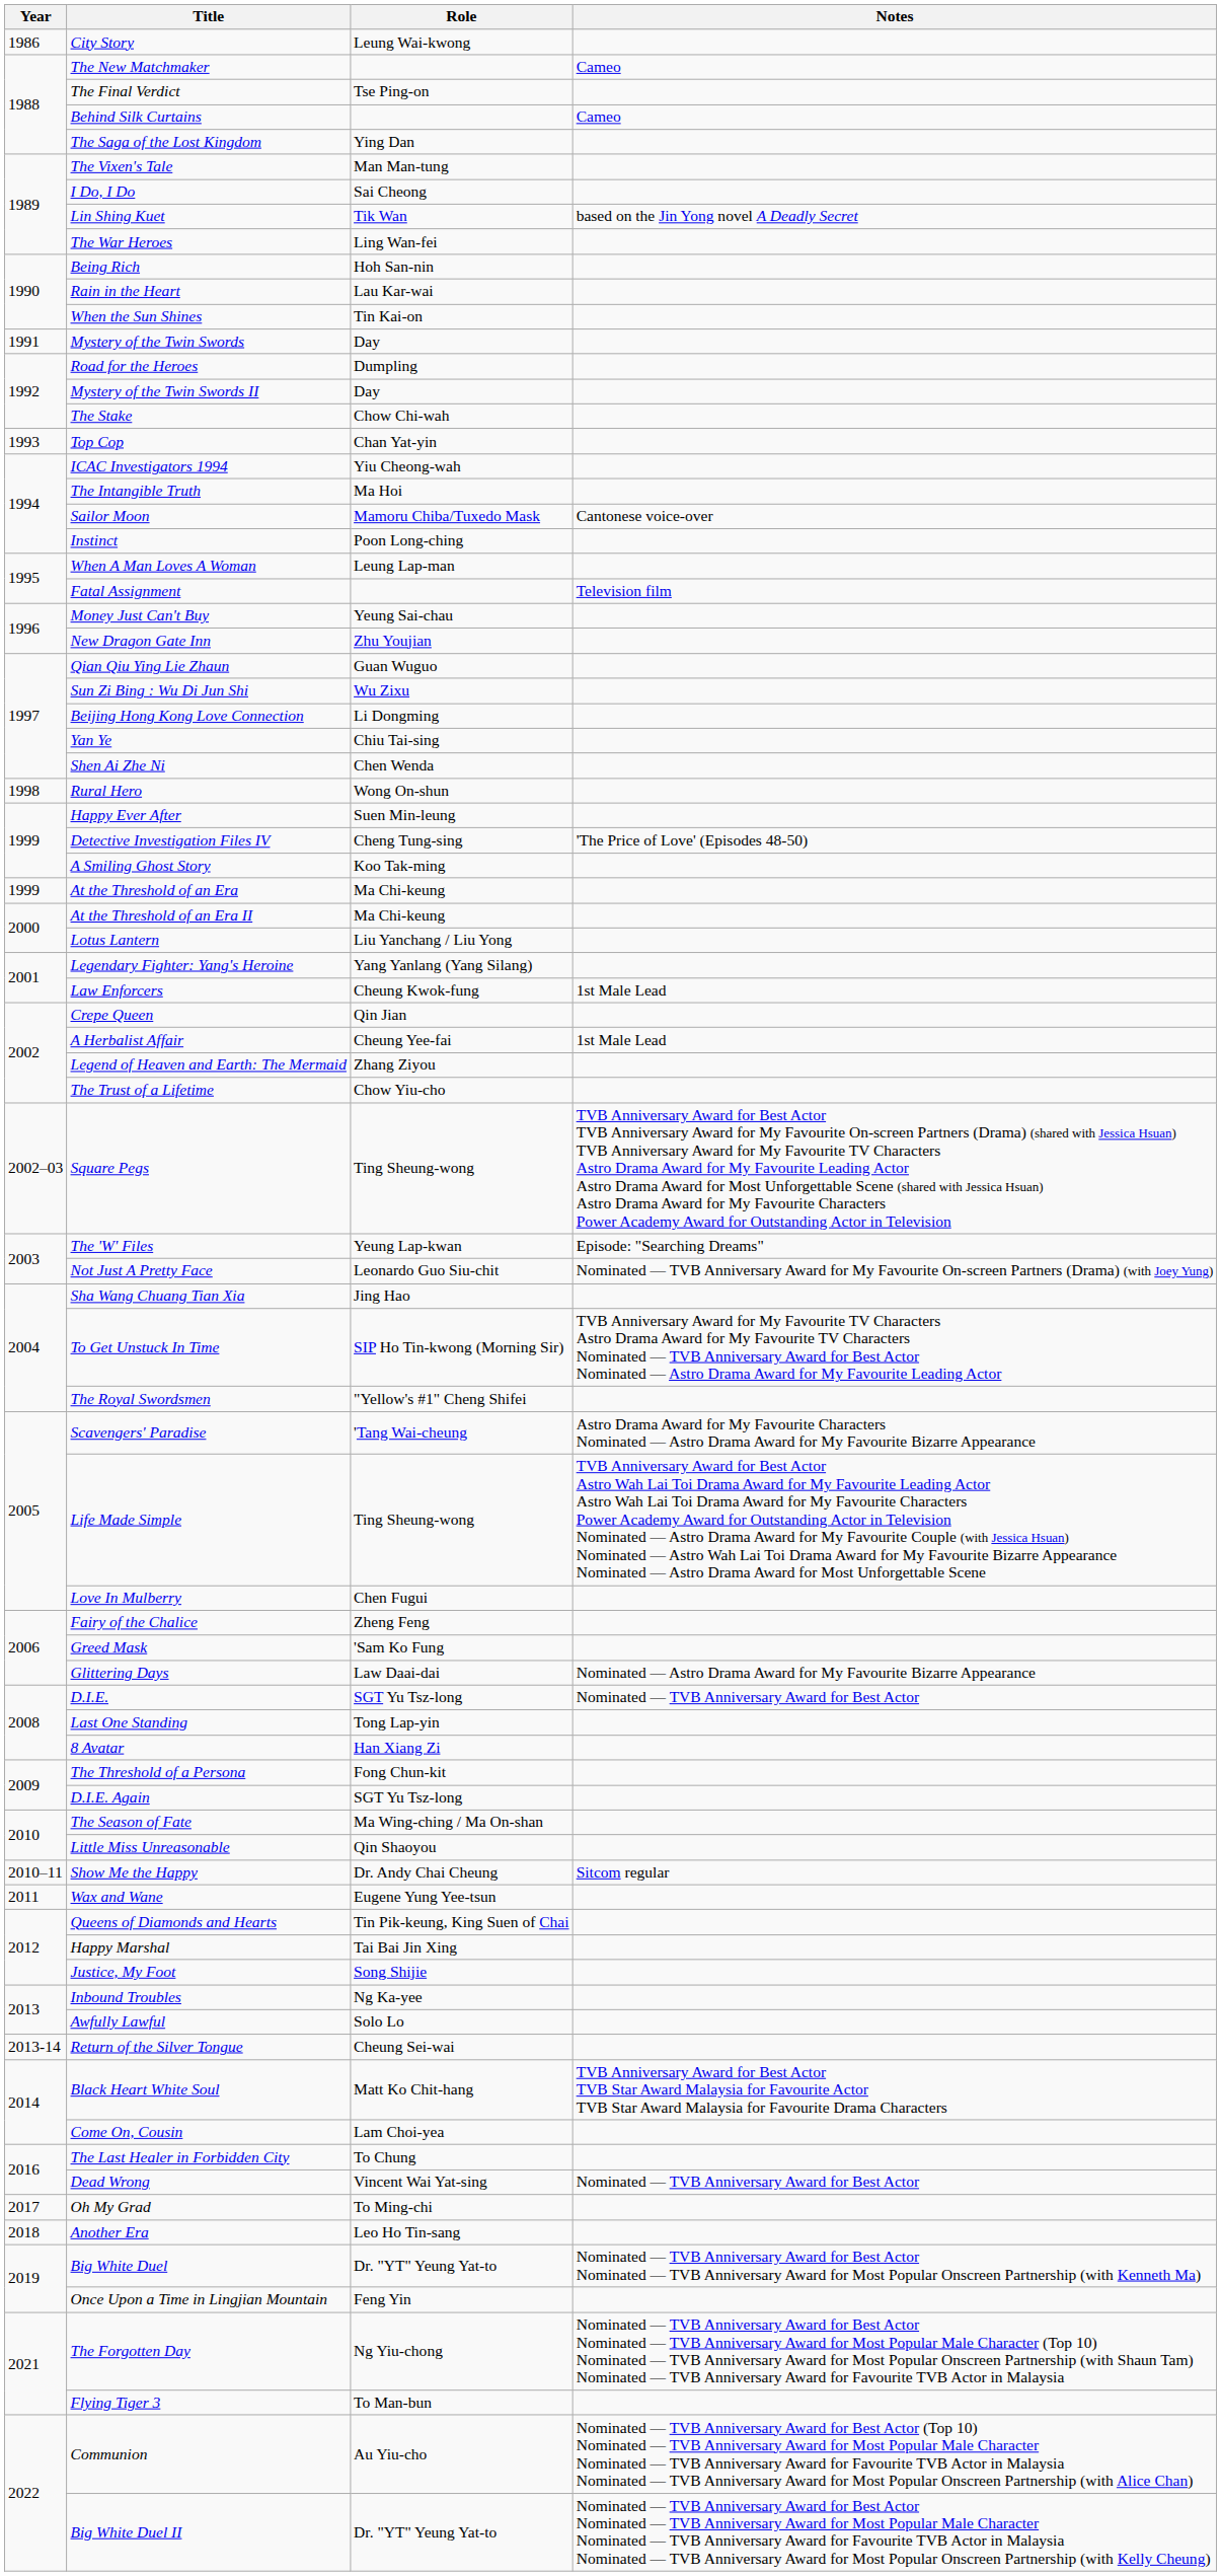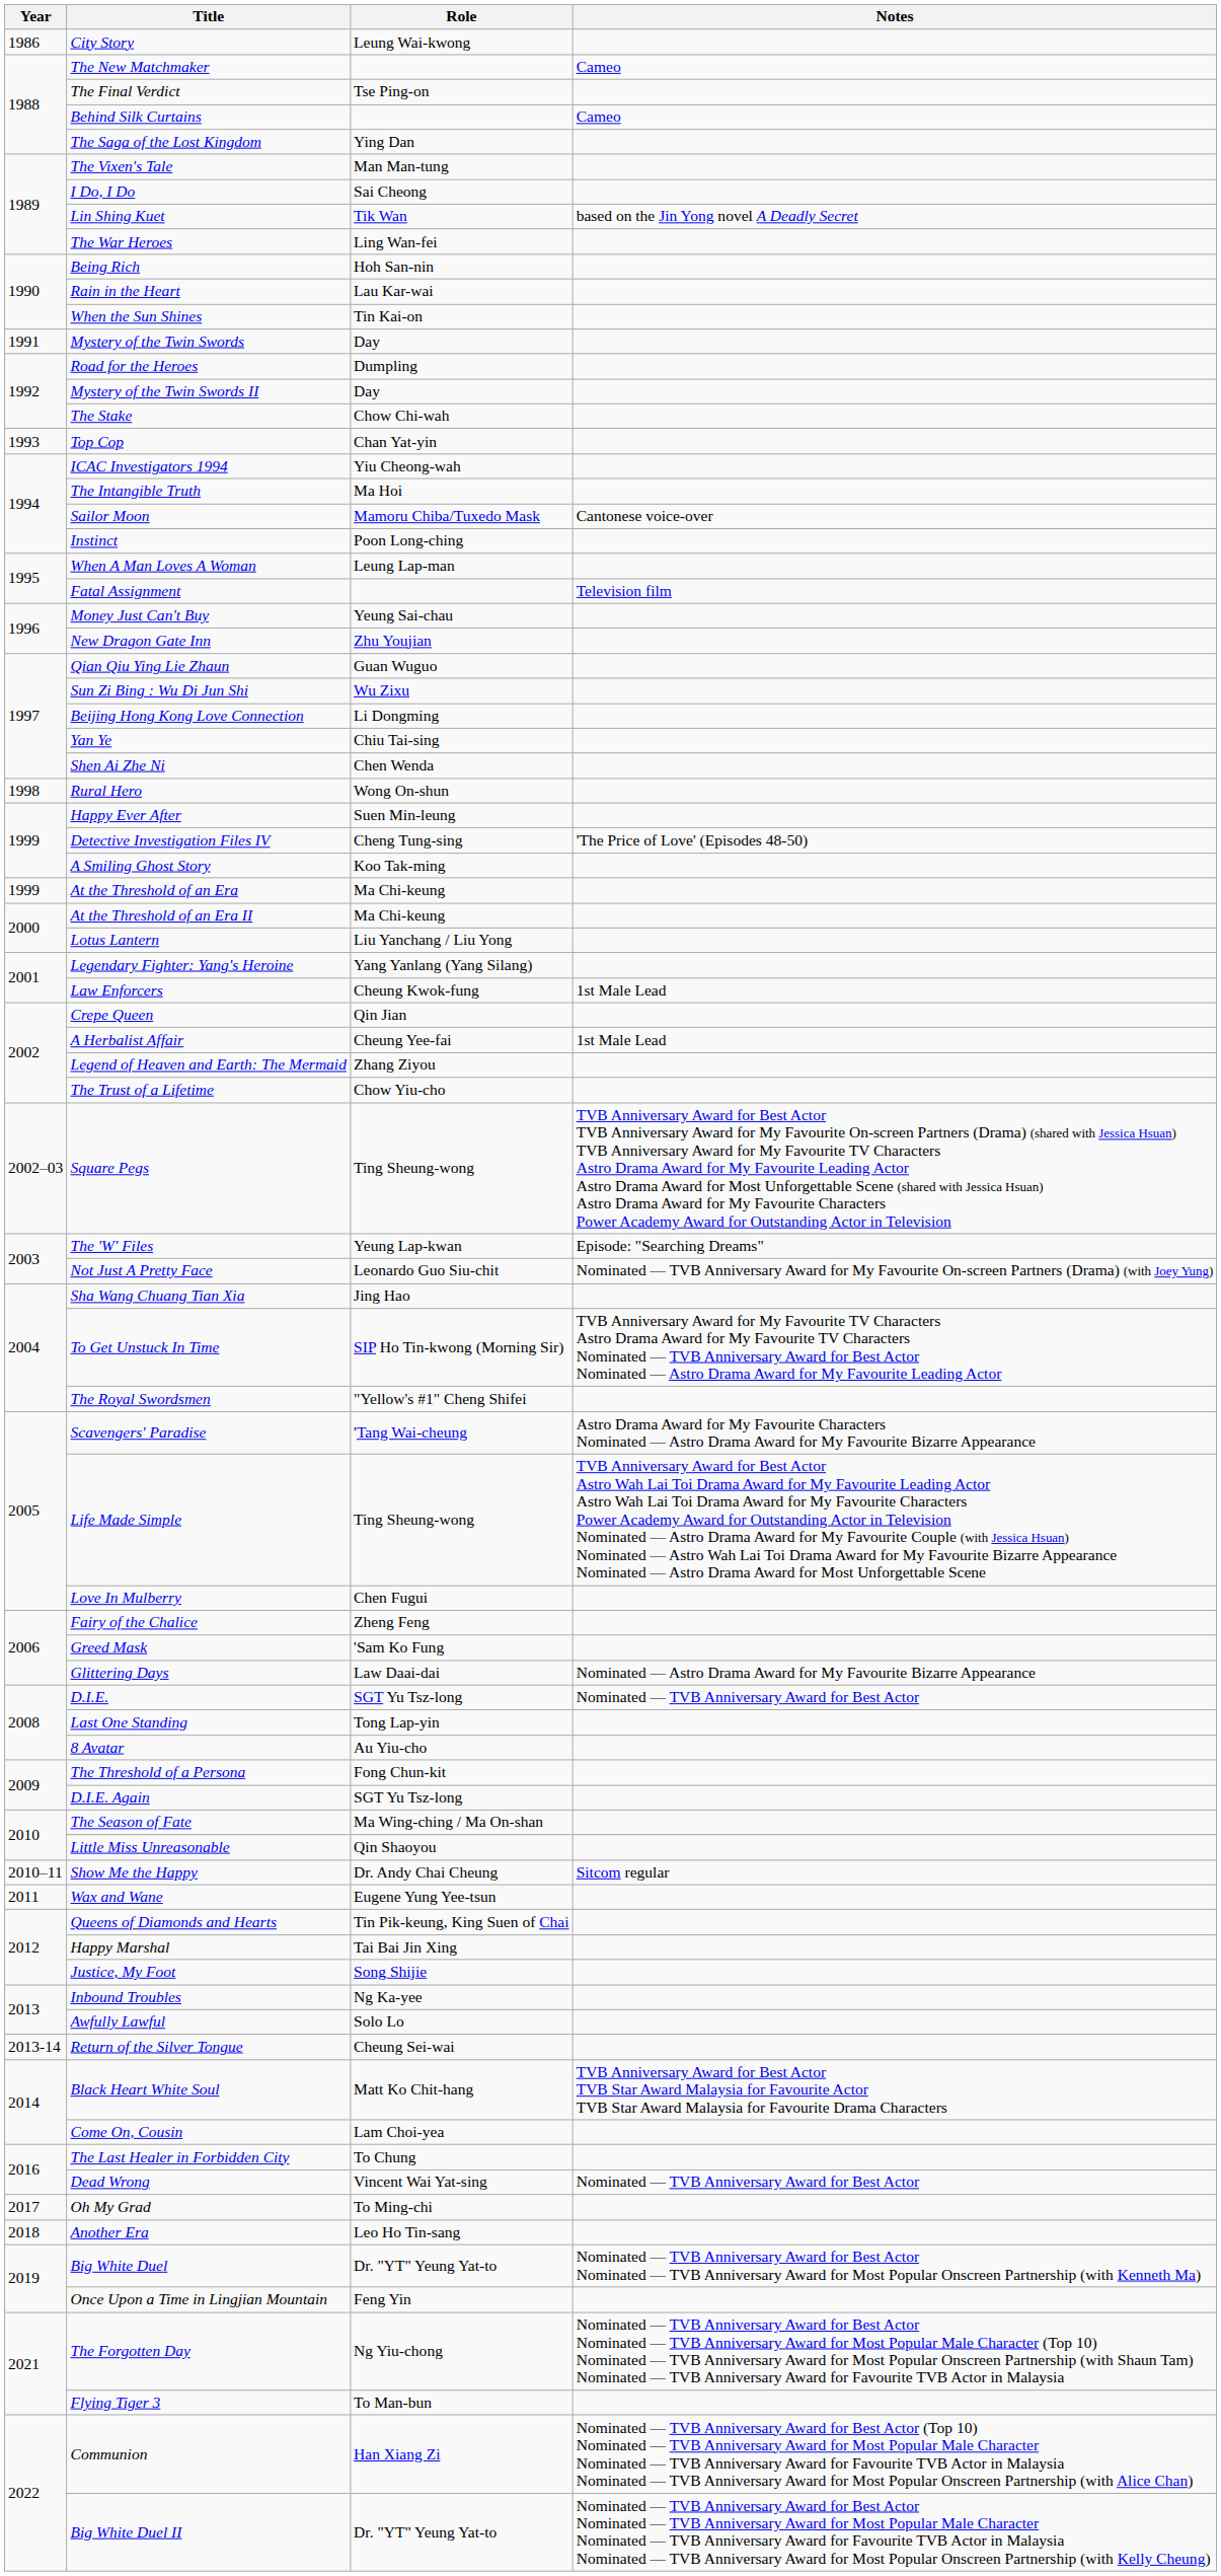8 Avatar | Role: Han Xiang Zi -> Au Yiu-cho
Communion | Role: Au Yiu-cho -> Han Xiang Zi
